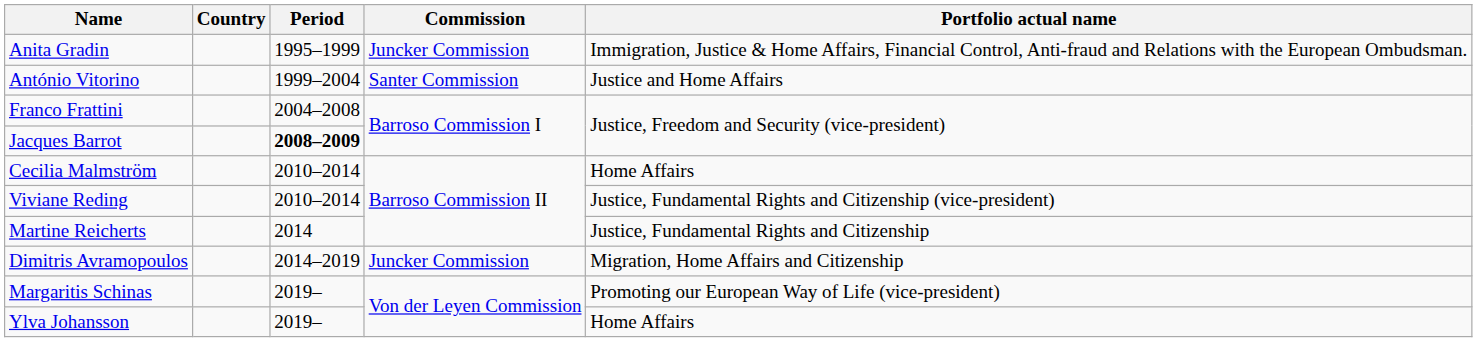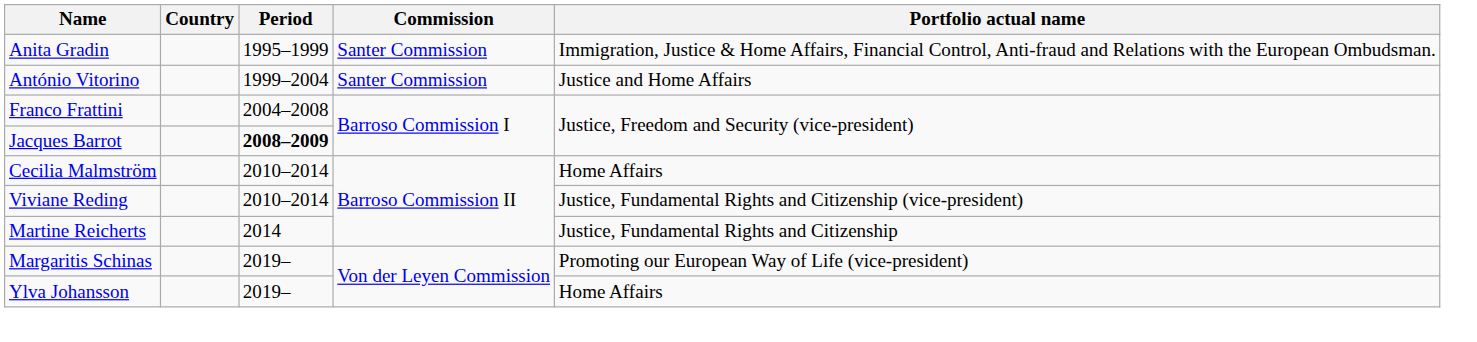Anita Gradin | Commission: Juncker Commission -> Santer Commission
- row: Dimitris Avramopoulos | 2014–2019 | Juncker Commission | Migration, Home Affairs and Citizenship
